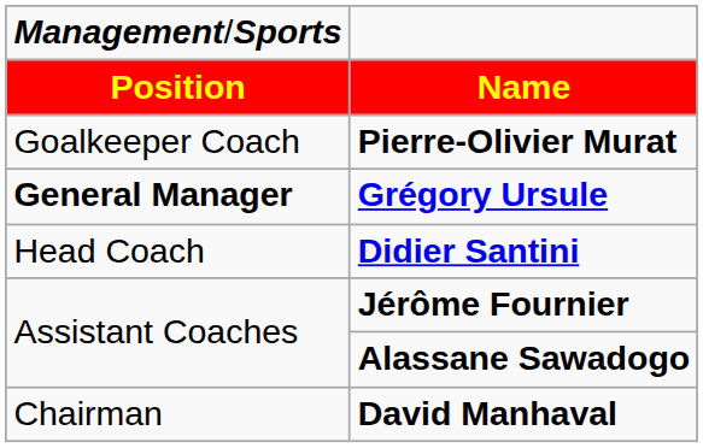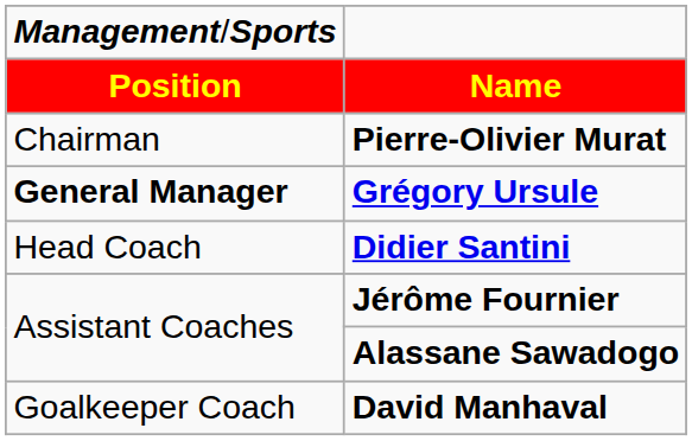Pierre-Olivier Murat | column 1: Goalkeeper Coach -> Chairman
David Manhaval | column 1: Chairman -> Goalkeeper Coach
